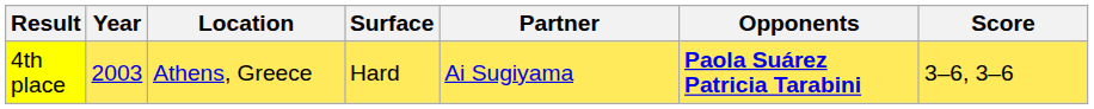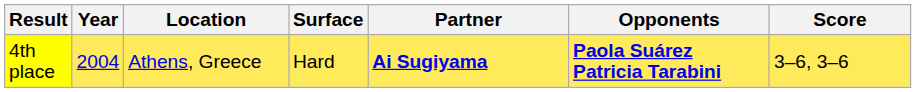4th place | Year: 2003 -> 2004
4th place | Partner: normal -> bold
